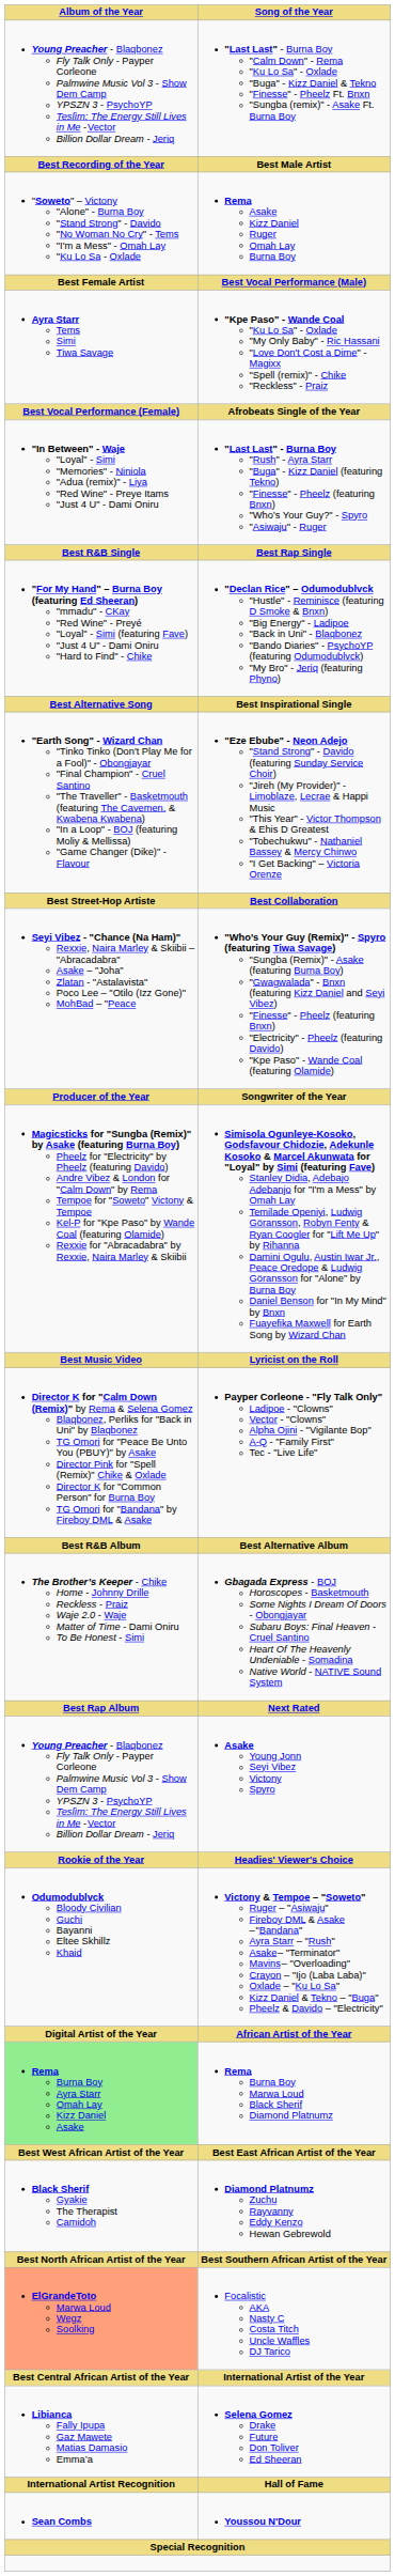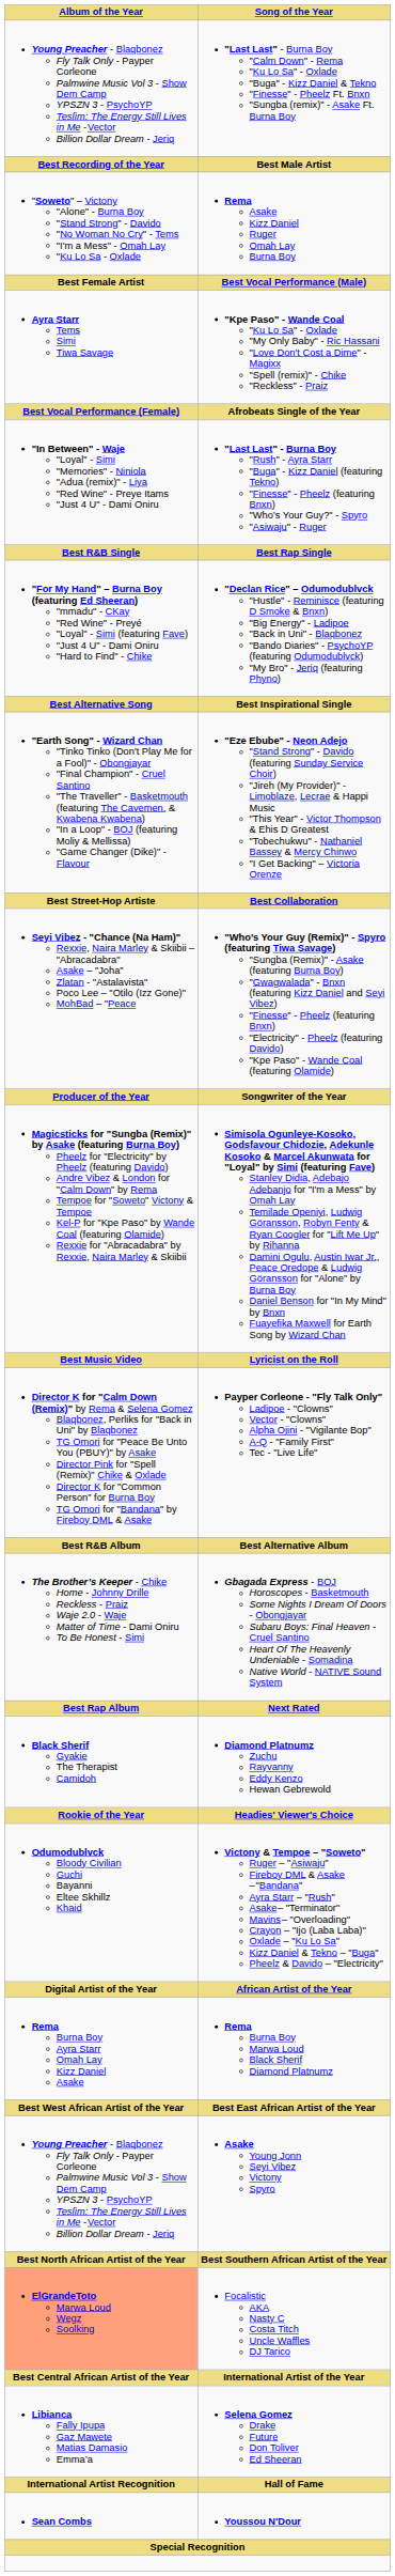rows swapped: Asake Young Jonn Seyi Vibez Victony Spyro <-> Diamond Platnumz Zuchu Rayvanny Eddy Kenzo Hewan Gebrewold
Rema Burna Boy Marwa Loud Black Sherif Diamond Platnumz | Album of the Year: lightgreen background -> no background
